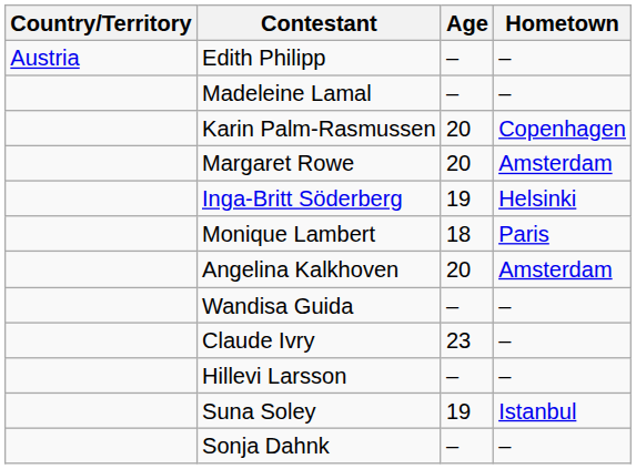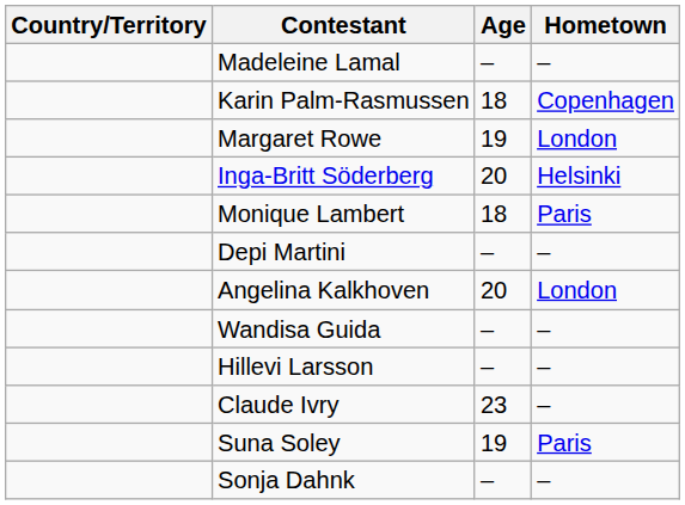- row: Austria | Edith Philipp | – | –
Karin Palm-Rasmussen | Age: 20 -> 18
Margaret Rowe | Age: 20 -> 19
Margaret Rowe | Hometown: Amsterdam -> London
Inga-Britt Söderberg | Age: 19 -> 20
+ row: Depi Martini | – | –
Angelina Kalkhoven | Hometown: Amsterdam -> London
rows swapped: Hillevi Larsson <-> Claude Ivry
Suna Soley | Hometown: Istanbul -> Paris
